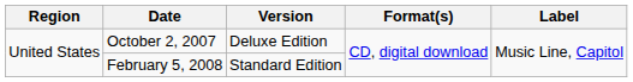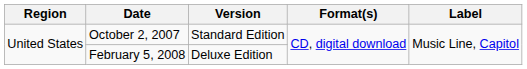October 2, 2007 | Version: Deluxe Edition -> Standard Edition
February 5, 2008 | Version: Standard Edition -> Deluxe Edition
